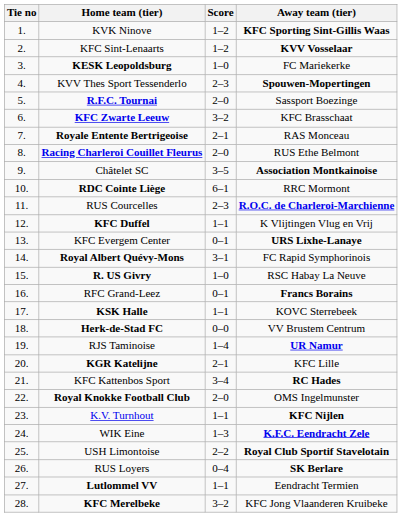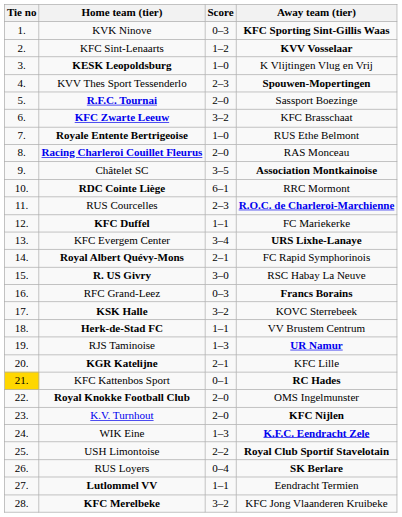KVK Ninove | Score: 1–2 -> 0–3
KESK Leopoldsburg | Away team (tier): FC Mariekerke -> K Vlijtingen Vlug en Vrij
Royale Entente Bertrigeoise | Score: 2–1 -> 1–0
Royale Entente Bertrigeoise | Away team (tier): RAS Monceau -> RUS Ethe Belmont
Racing Charleroi Couillet Fleurus | Away team (tier): RUS Ethe Belmont -> RAS Monceau
KFC Duffel | Away team (tier): K Vlijtingen Vlug en Vrij -> FC Mariekerke
KFC Evergem Center | Score: 0–1 -> 3–4
Royal Albert Quévy-Mons | Score: 3–1 -> 2–1
R. US Givry | Score: 1–0 -> 3–0
RFC Grand-Leez | Score: 0–1 -> 0–3
KSK Halle | Score: 1–1 -> 3–2
Herk-de-Stad FC | Score: 0–0 -> 1–1
RJS Taminoise | Score: 1–4 -> 1–3
KFC Kattenbos Sport | Tie no: no background -> gold background
KFC Kattenbos Sport | Score: 3–4 -> 0–1
K.V. Turnhout | Score: 1–1 -> 2–0
